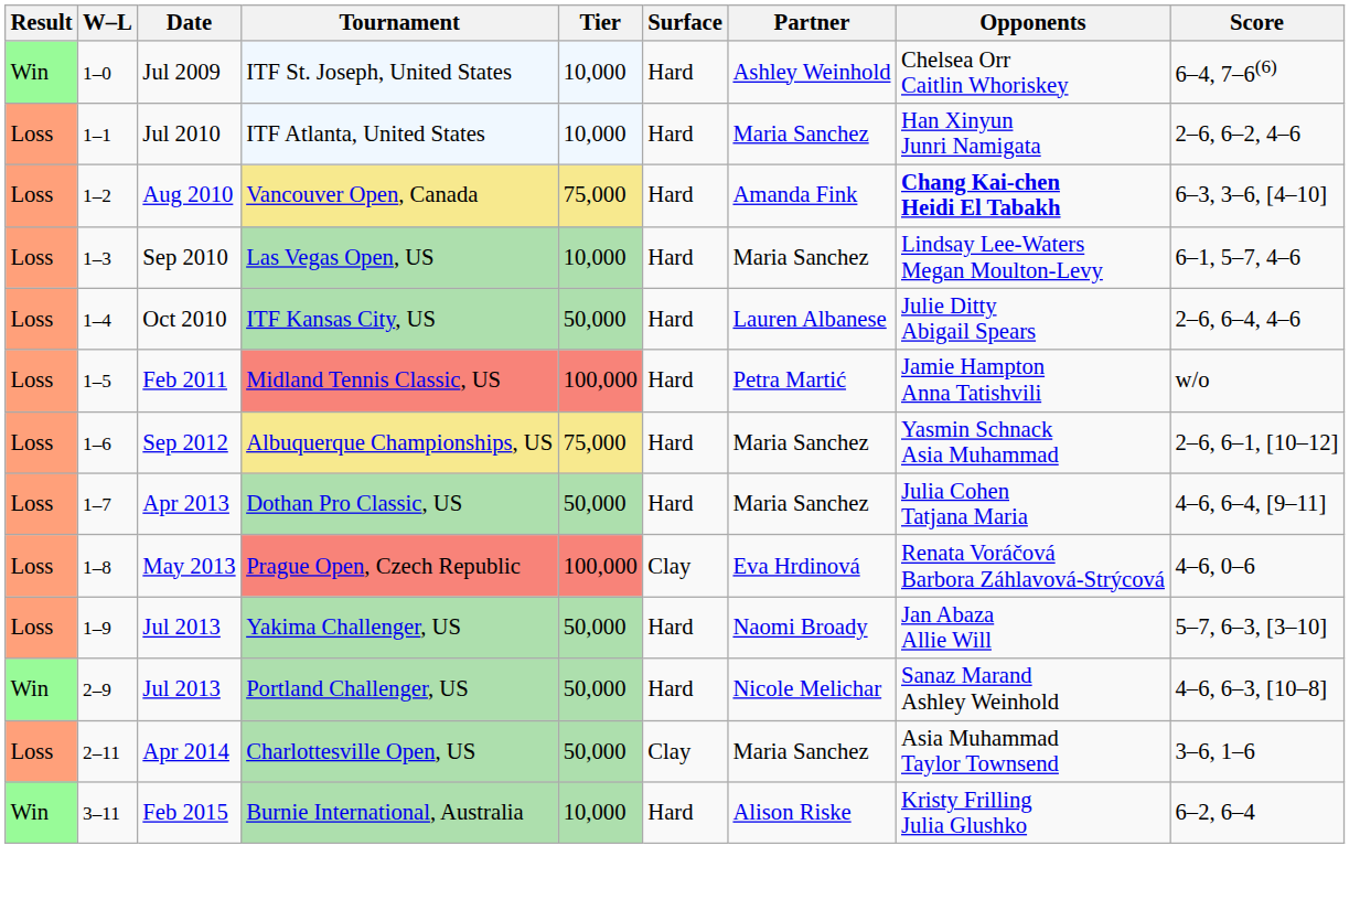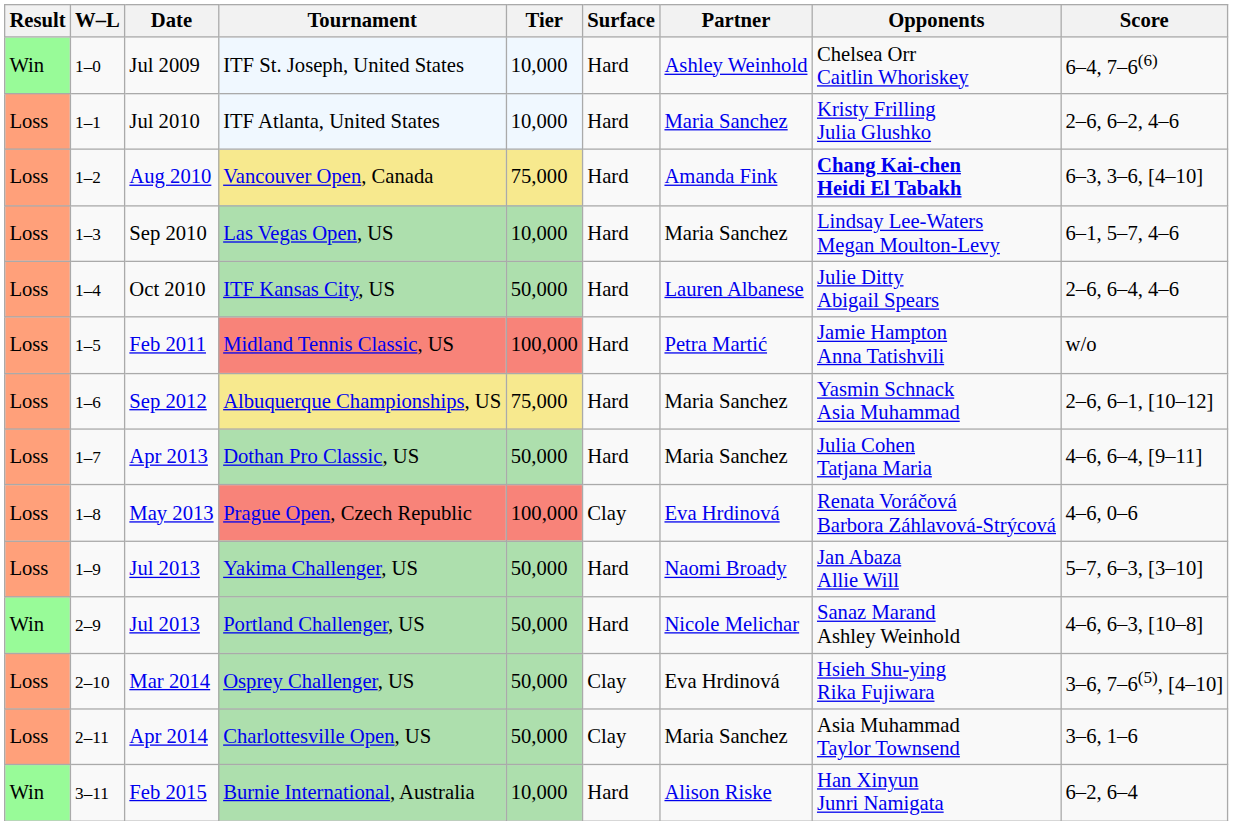ITF Atlanta, United States | Opponents: Han Xinyun Junri Namigata -> Kristy Frilling Julia Glushko
+ row: Loss | 2–10 | Mar 2014 | Osprey Challenger, US | 50,000 | Clay | Eva Hrdinová | Hsieh Shu-ying Rika Fujiwara | 3–6, 7–6(5), [4–10]
Burnie International, Australia | Opponents: Kristy Frilling Julia Glushko -> Han Xinyun Junri Namigata
